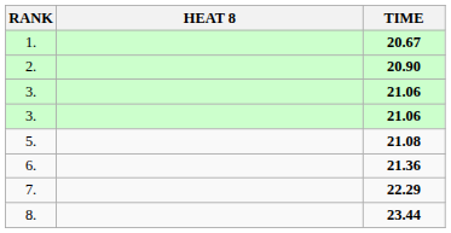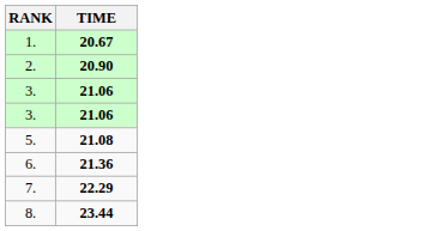- column: HEAT 8
